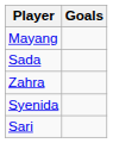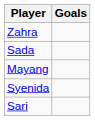rows swapped: Zahra <-> Mayang
